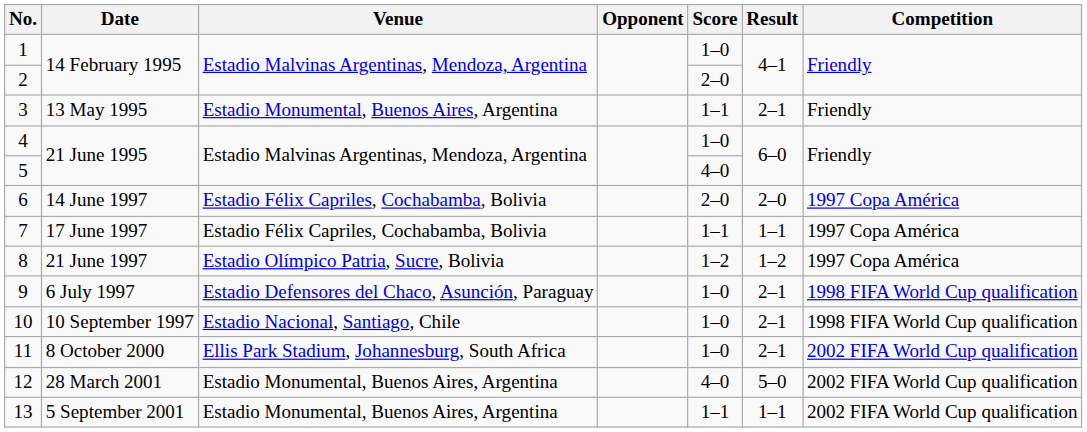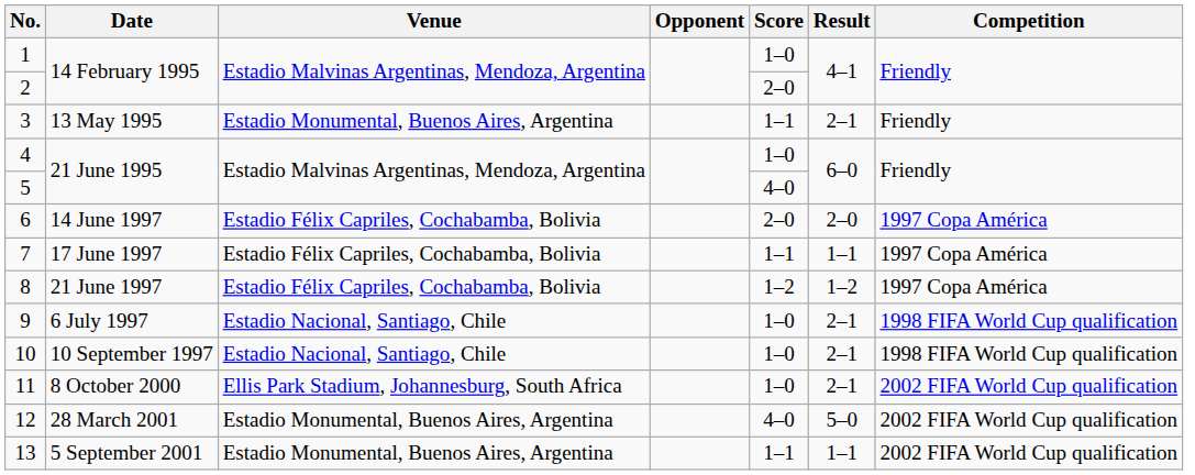8 | Venue: Estadio Olímpico Patria, Sucre, Bolivia -> Estadio Félix Capriles, Cochabamba, Bolivia
9 | Venue: Estadio Defensores del Chaco, Asunción, Paraguay -> Estadio Nacional, Santiago, Chile
